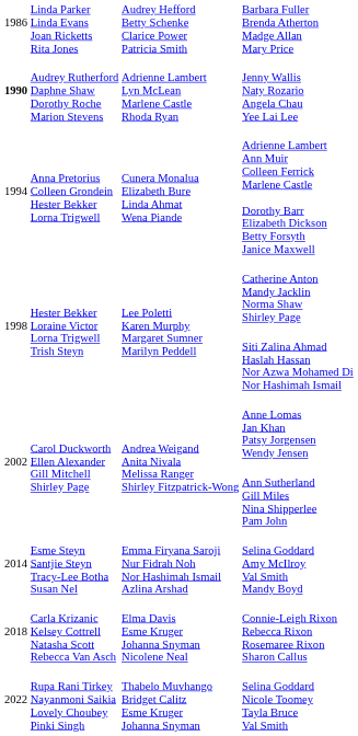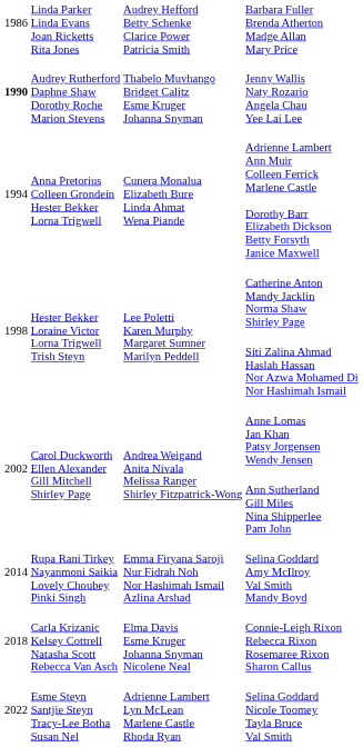Jenny Wallis Naty Rozario Angela Chau Yee Lai Lee | column 3: Adrienne Lambert Lyn McLean Marlene Castle Rhoda Ryan -> Thabelo Muvhango Bridget Calitz Esme Kruger Johanna Snyman
Selina Goddard Amy McIlroy Val Smith Mandy Boyd | column 2: Esme Steyn Santjie Steyn Tracy-Lee Botha Susan Nel -> Rupa Rani Tirkey Nayanmoni Saikia Lovely Choubey Pinki Singh
Selina Goddard Nicole Toomey Tayla Bruce Val Smith | column 2: Rupa Rani Tirkey Nayanmoni Saikia Lovely Choubey Pinki Singh -> Esme Steyn Santjie Steyn Tracy-Lee Botha Susan Nel
Selina Goddard Nicole Toomey Tayla Bruce Val Smith | column 3: Thabelo Muvhango Bridget Calitz Esme Kruger Johanna Snyman -> Adrienne Lambert Lyn McLean Marlene Castle Rhoda Ryan
